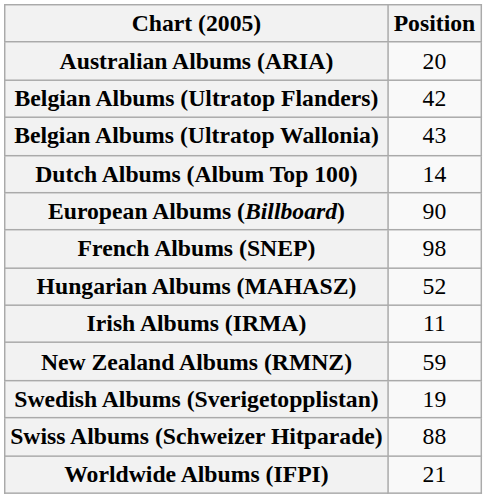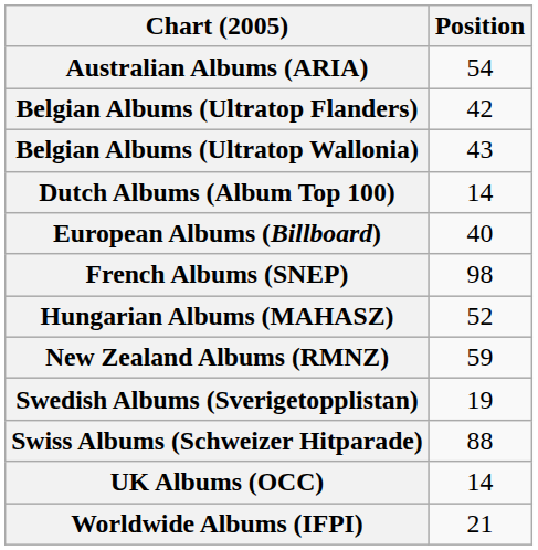Australian Albums (ARIA) | Position: 20 -> 54
European Albums (Billboard) | Position: 90 -> 40
- row: Irish Albums (IRMA) | 11
+ row: UK Albums (OCC) | 14
